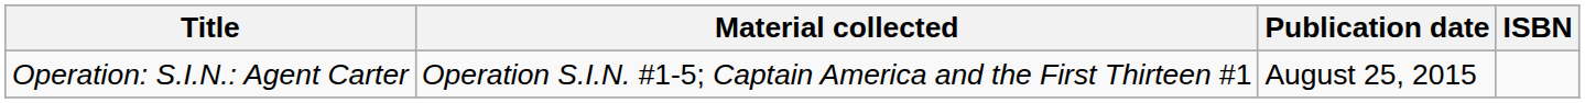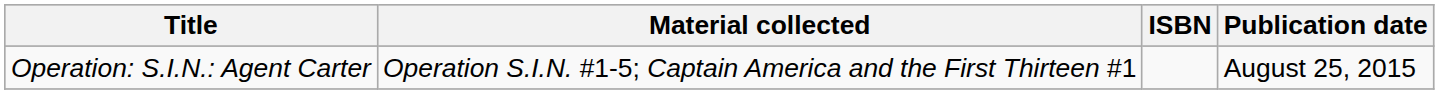columns swapped: Publication date <-> ISBN
